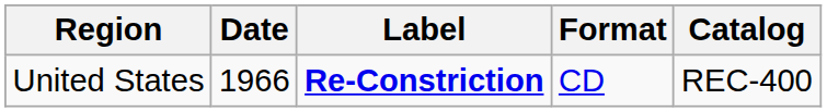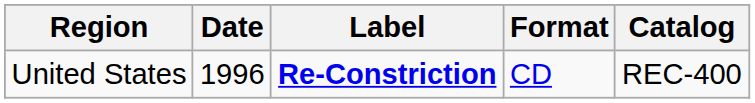United States | Date: 1966 -> 1996
